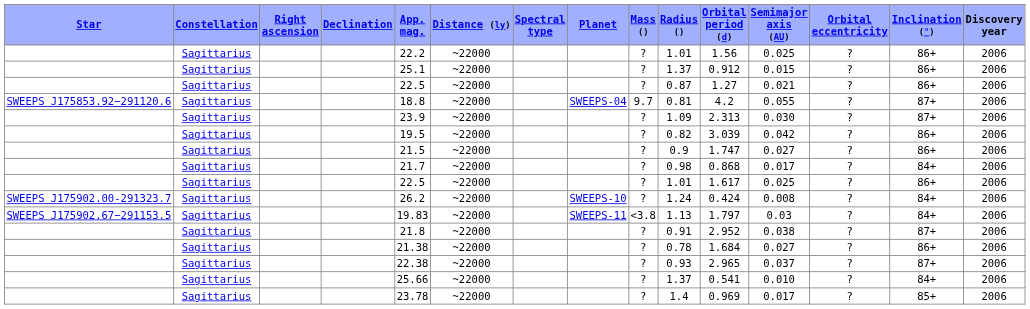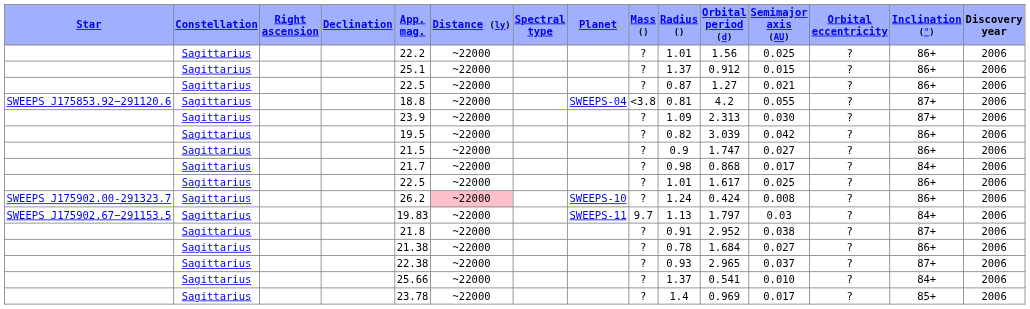SWEEPS J175853.92−291120.6 | Mass (): 9.7 -> <3.8
SWEEPS J175902.00-291323.7 | Distance (ly): no background -> pink background
SWEEPS J175902.00-291323.7 | Inclination (°): 84+ -> 86+
SWEEPS J175902.67−291153.5 | Mass (): <3.8 -> 9.7
